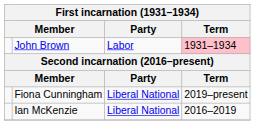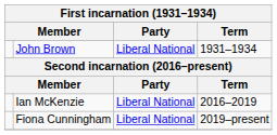John Brown | Party: Labor -> Liberal National
John Brown | Term: pink background -> no background
rows swapped: Ian McKenzie <-> Fiona Cunningham
